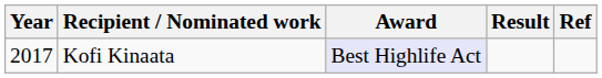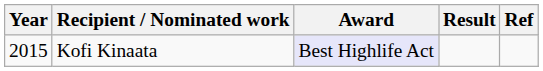Kofi Kinaata | Year: 2017 -> 2015
